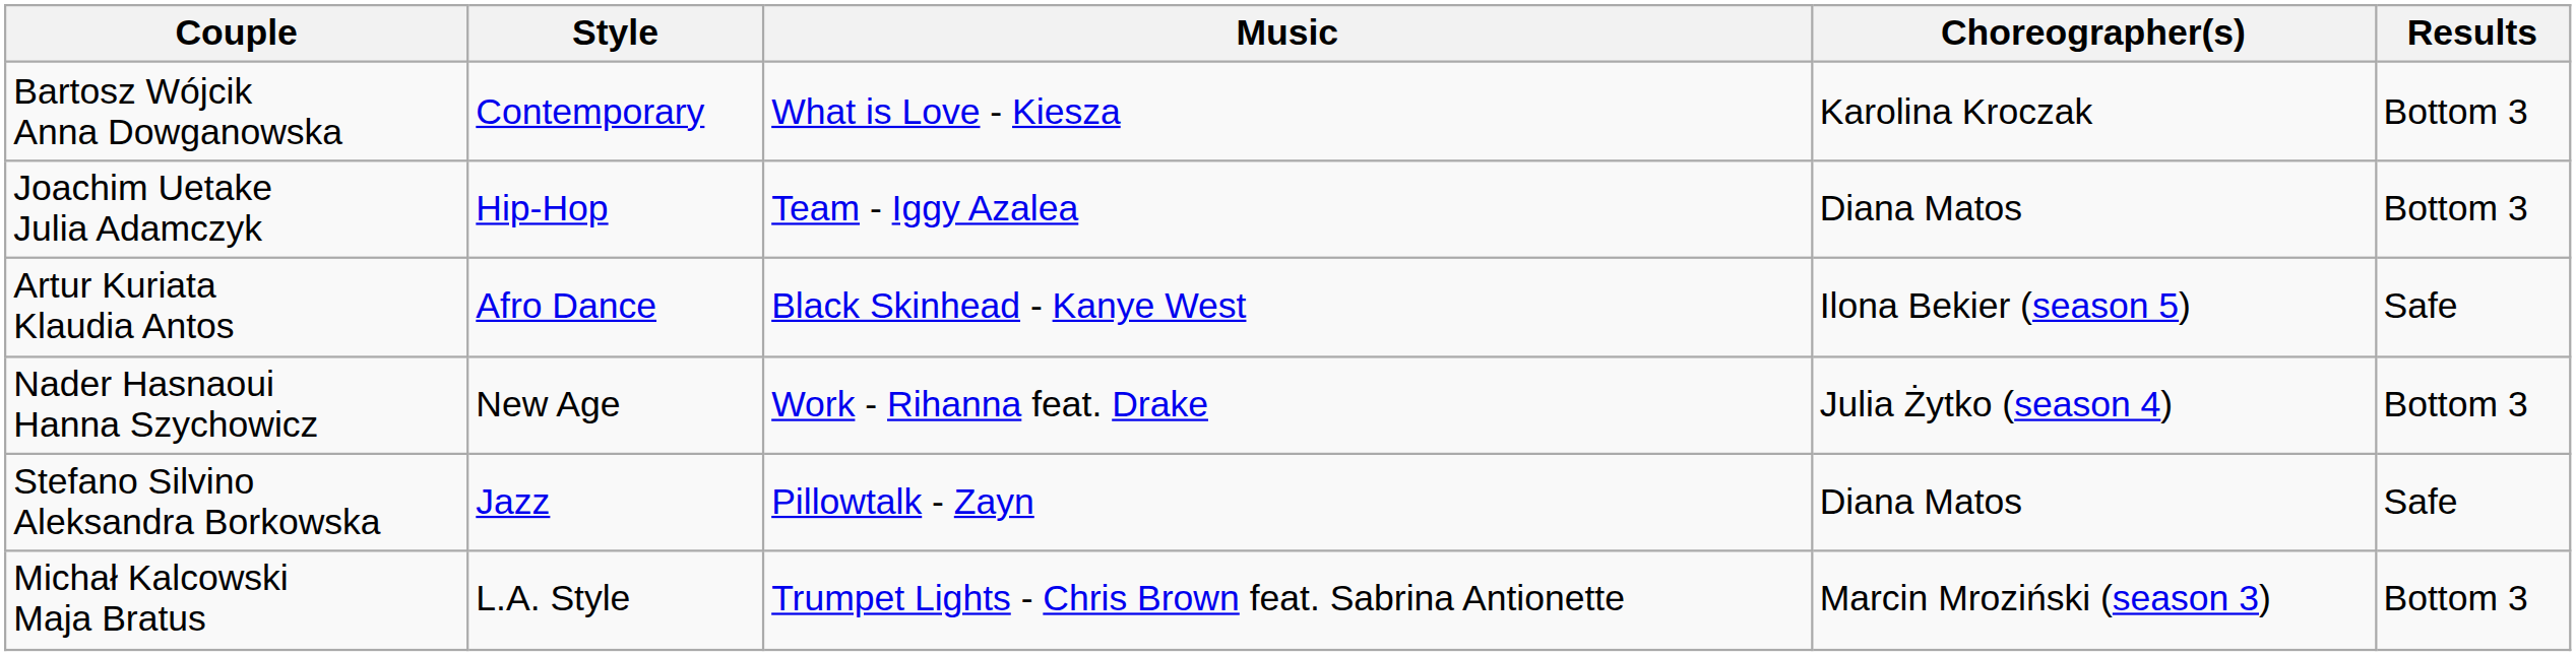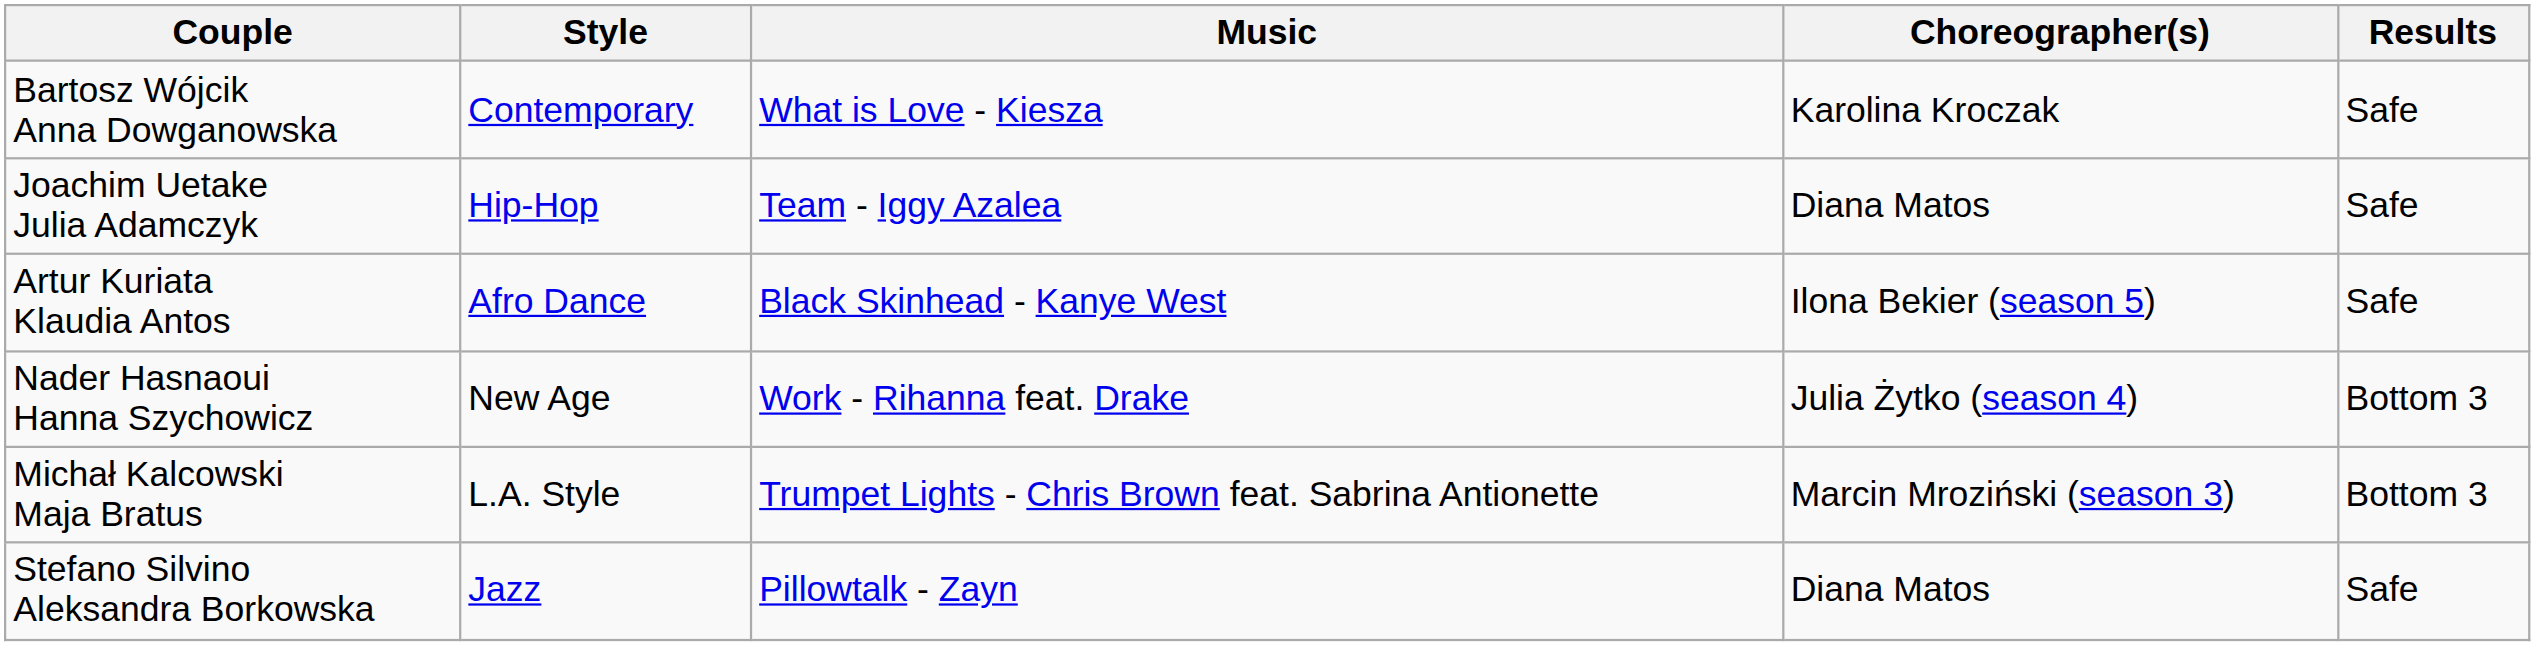Bartosz Wójcik Anna Dowganowska | Results: Bottom 3 -> Safe
Joachim Uetake Julia Adamczyk | Results: Bottom 3 -> Safe
rows swapped: Stefano Silvino Aleksandra Borkowska <-> Michał Kalcowski Maja Bratus
